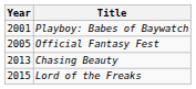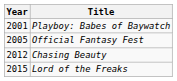Chasing Beauty | Year: 2013 -> 2012
